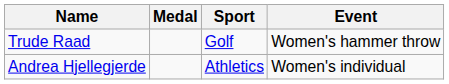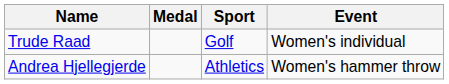Trude Raad | Event: Women's hammer throw -> Women's individual
Andrea Hjellegjerde | Event: Women's individual -> Women's hammer throw
